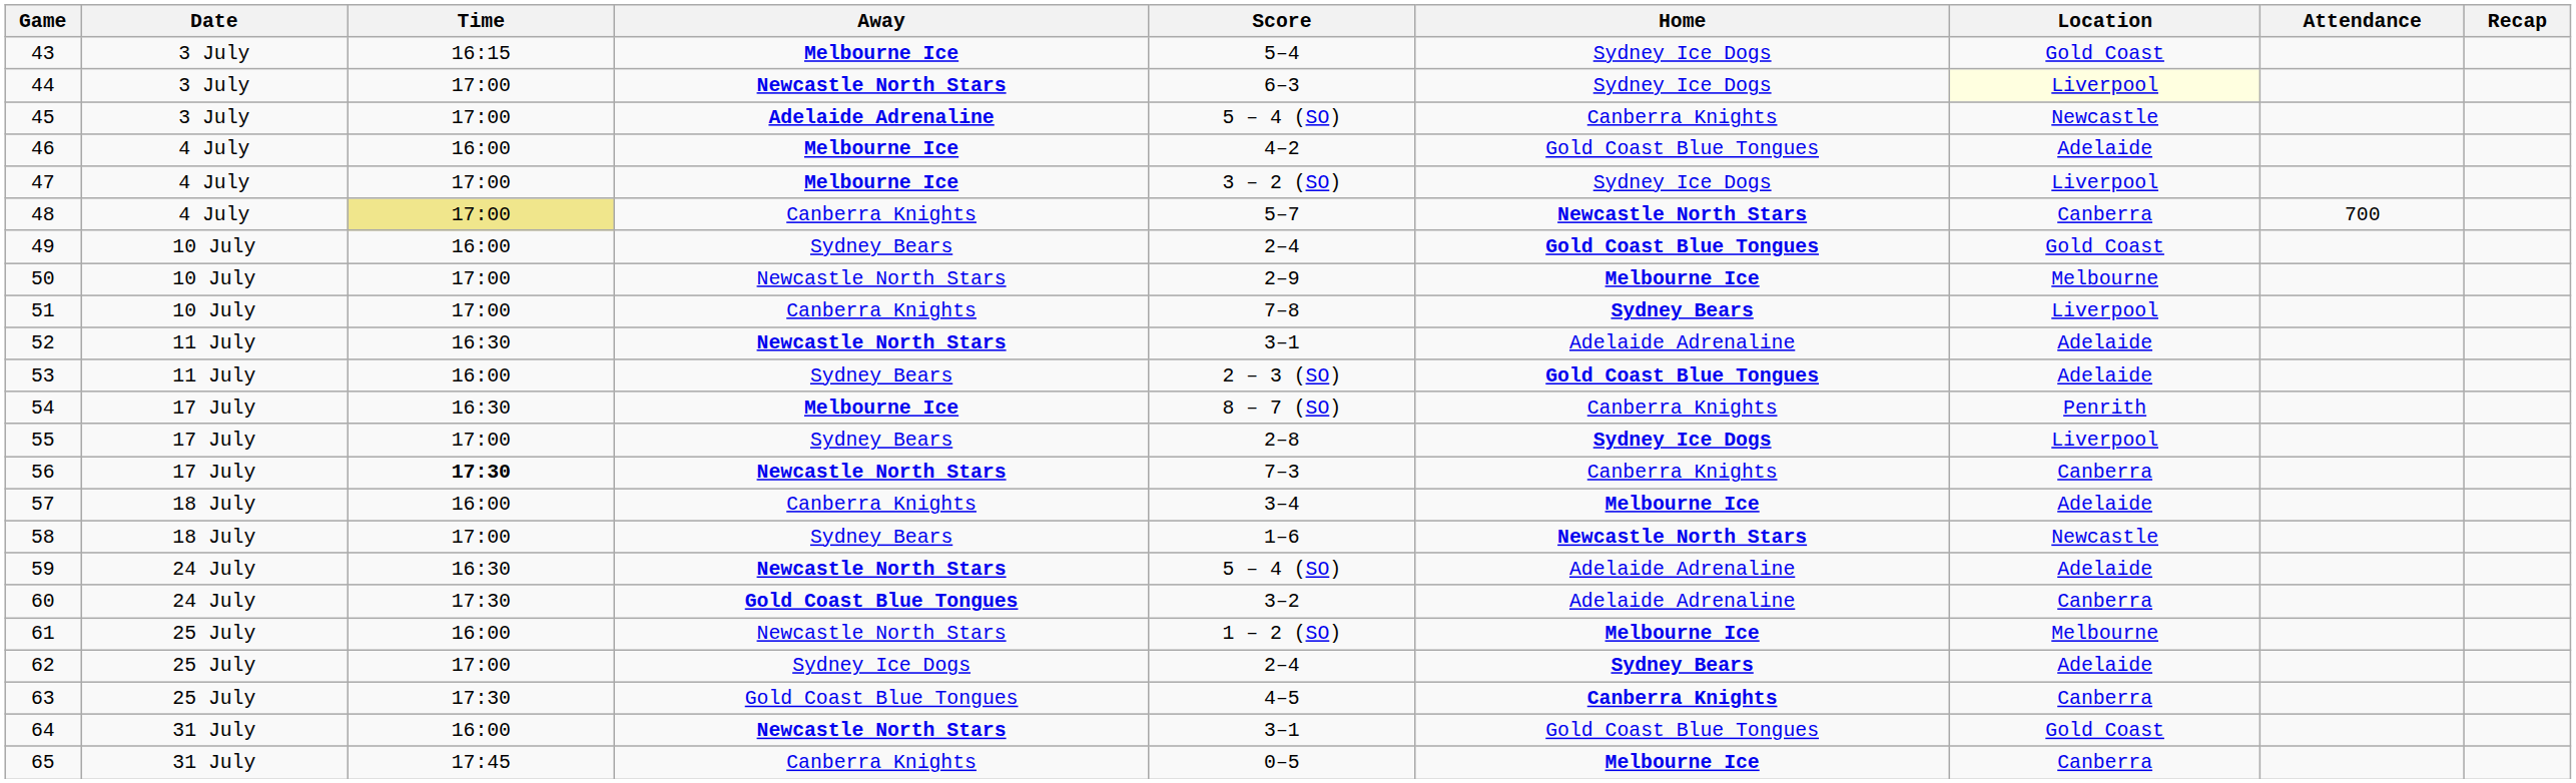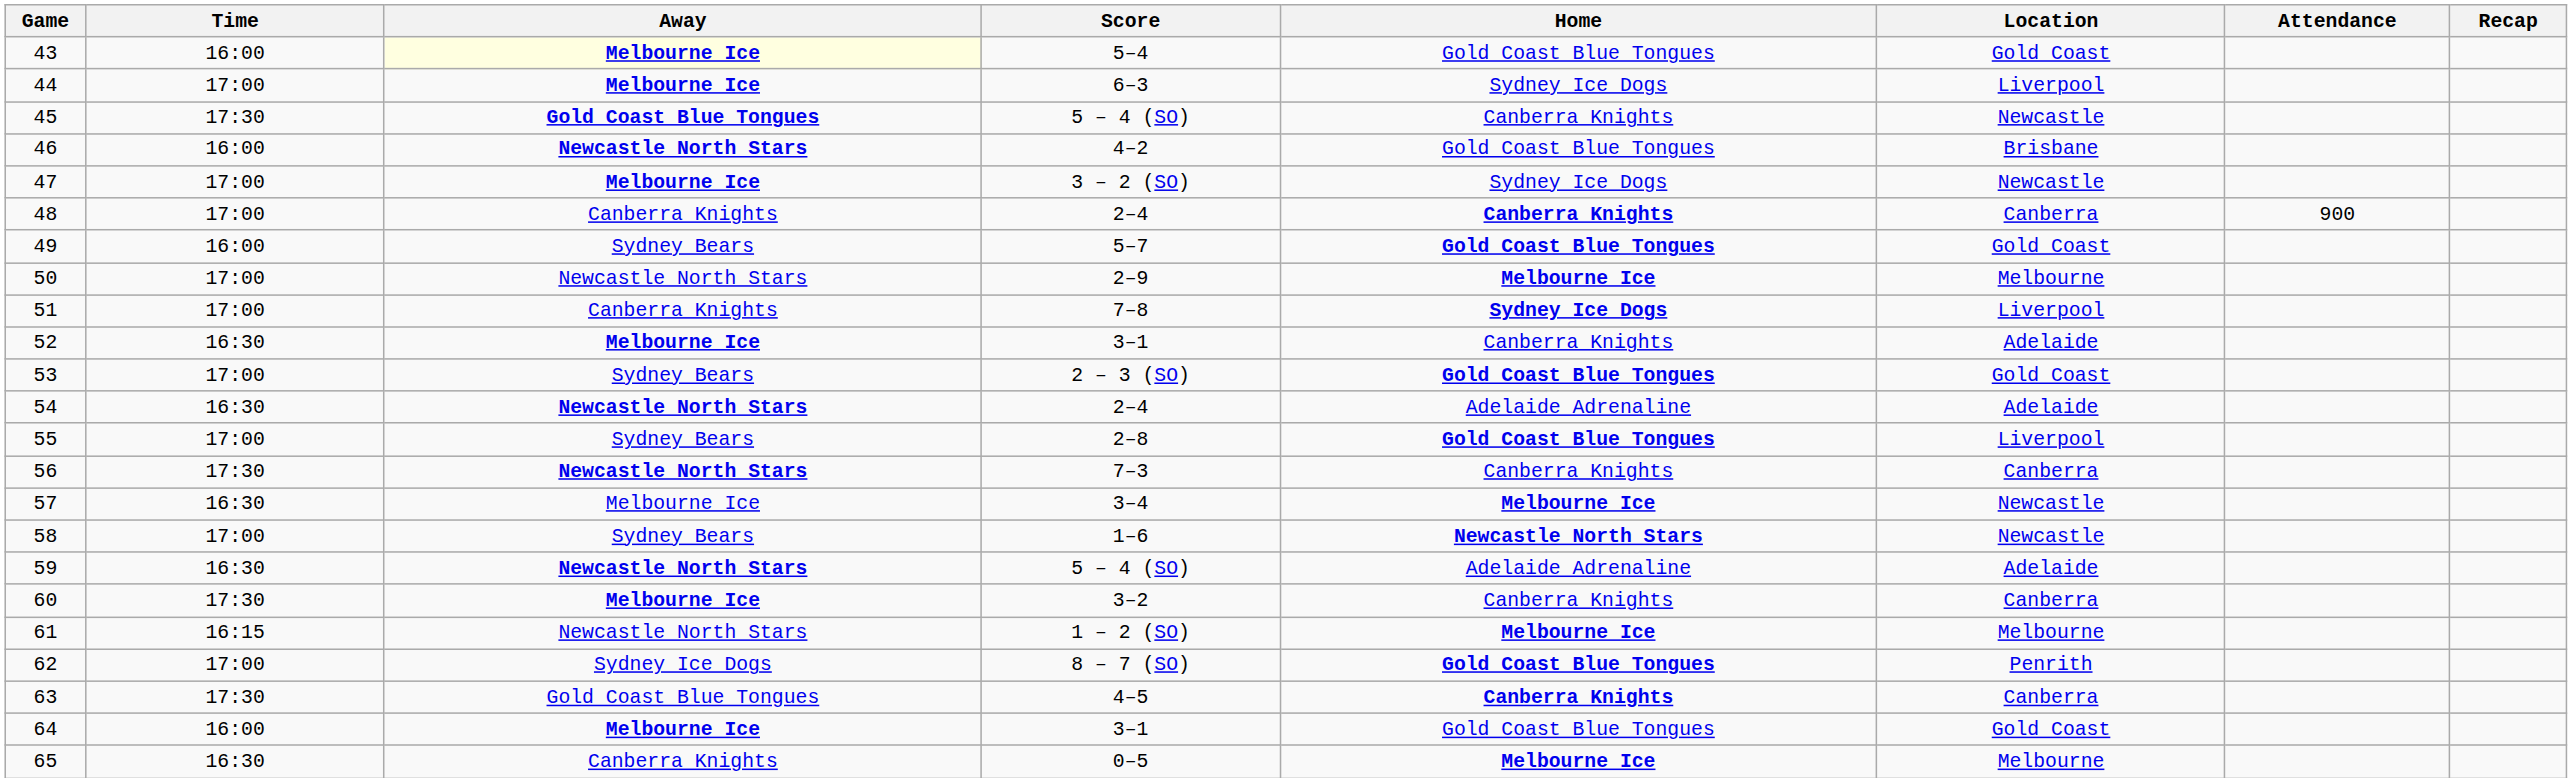- column: Date | 3 July | 3 July | 3 July | 4 July | 4 July | 4 July | 10 July | 10 July | 10 July | 11 July | 11 July | 17 July | 17 July | 17 July | 18 July | 18 July | 24 July | 24 July | 25 July | 25 July | 25 July | 31 July | 31 July
43 | Time: 16:15 -> 16:00
43 | Away: no background -> lightyellow background
43 | Home: Sydney Ice Dogs -> Gold Coast Blue Tongues
44 | Away: Newcastle North Stars -> Melbourne Ice
44 | Location: lightyellow background -> no background
45 | Time: 17:00 -> 17:30
45 | Away: Adelaide Adrenaline -> Gold Coast Blue Tongues
46 | Away: Melbourne Ice -> Newcastle North Stars
46 | Location: Adelaide -> Brisbane
47 | Location: Liverpool -> Newcastle
48 | Time: khaki background -> no background
48 | Score: 5–7 -> 2–4
48 | Home: Newcastle North Stars -> Canberra Knights
48 | Attendance: 700 -> 900
49 | Score: 2–4 -> 5–7
51 | Home: Sydney Bears -> Sydney Ice Dogs
52 | Away: Newcastle North Stars -> Melbourne Ice
52 | Home: Adelaide Adrenaline -> Canberra Knights
53 | Time: 16:00 -> 17:00
53 | Location: Adelaide -> Gold Coast
54 | Away: Melbourne Ice -> Newcastle North Stars
54 | Score: 8 – 7 (SO) -> 2–4
54 | Home: Canberra Knights -> Adelaide Adrenaline
54 | Location: Penrith -> Adelaide
55 | Home: Sydney Ice Dogs -> Gold Coast Blue Tongues
56 | Time: bold -> normal
57 | Time: 16:00 -> 16:30
57 | Away: Canberra Knights -> Melbourne Ice
57 | Location: Adelaide -> Newcastle
60 | Away: Gold Coast Blue Tongues -> Melbourne Ice
60 | Home: Adelaide Adrenaline -> Canberra Knights
61 | Time: 16:00 -> 16:15
62 | Score: 2–4 -> 8 – 7 (SO)
62 | Home: Sydney Bears -> Gold Coast Blue Tongues
62 | Location: Adelaide -> Penrith
64 | Away: Newcastle North Stars -> Melbourne Ice
65 | Time: 17:45 -> 16:30
65 | Location: Canberra -> Melbourne
